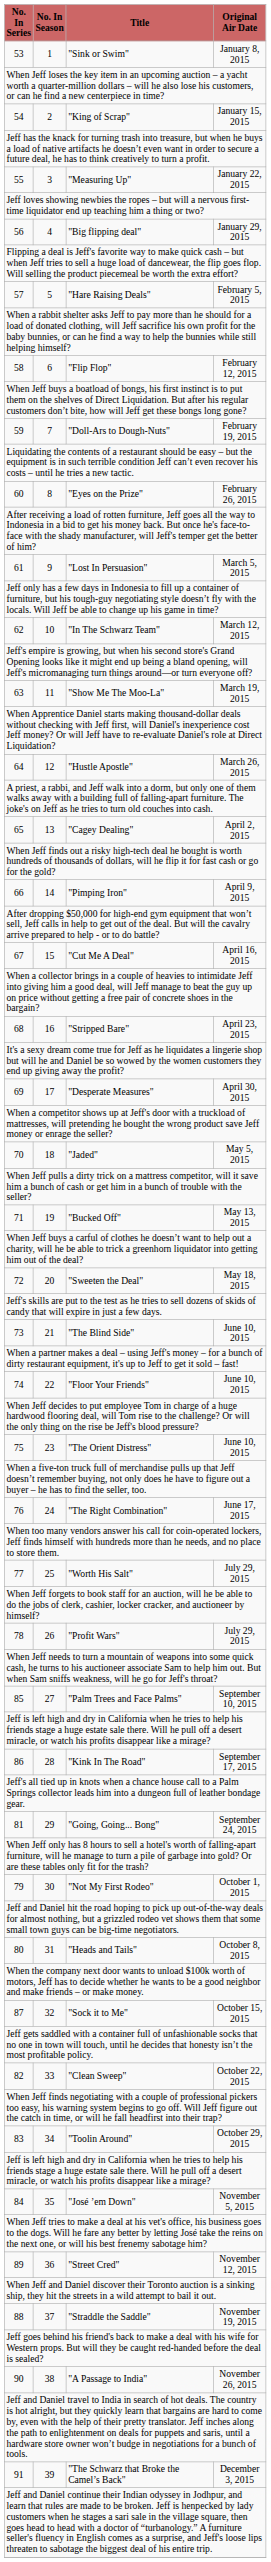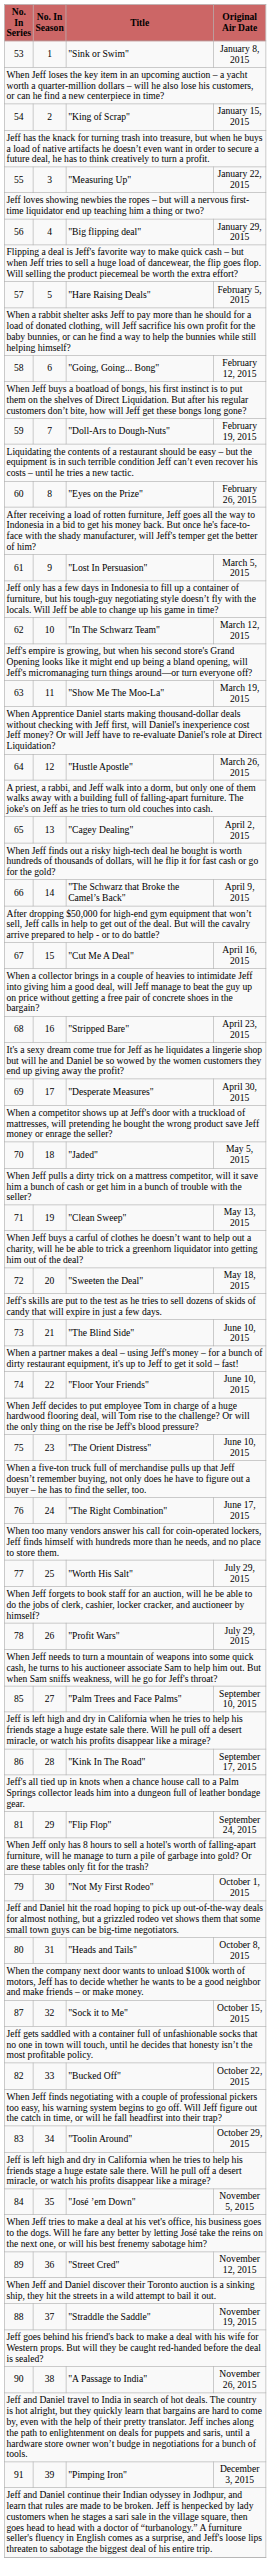58 | Title: "Flip Flop" -> "Going, Going... Bong"
66 | Title: "Pimping Iron" -> "The Schwarz that Broke the Camel’s Back"
71 | Title: "Bucked Off" -> "Clean Sweep"
81 | Title: "Going, Going... Bong" -> "Flip Flop"
82 | Title: "Clean Sweep" -> "Bucked Off"
91 | Title: "The Schwarz that Broke the Camel’s Back" -> "Pimping Iron"
